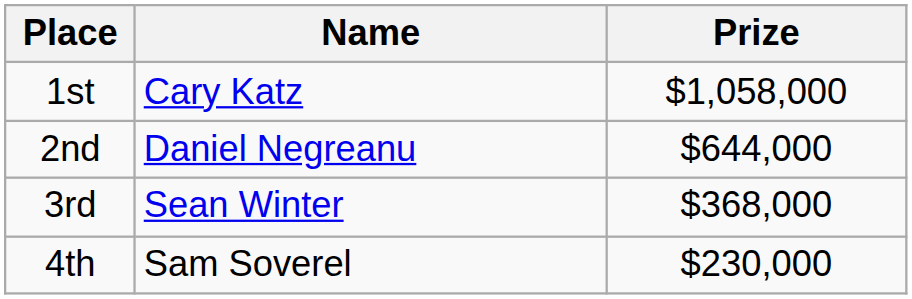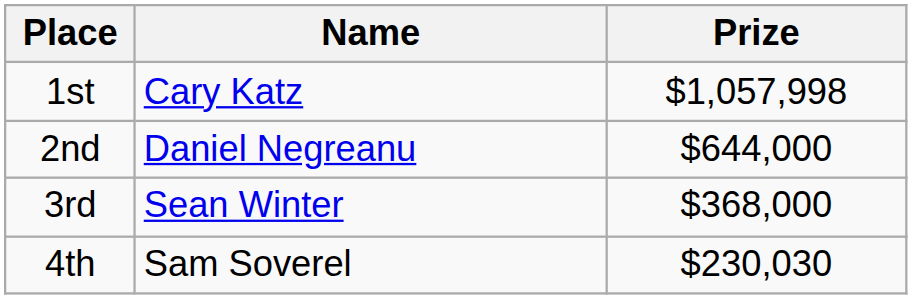1st | Prize: $1,058,000 -> $1,057,998
4th | Prize: $230,000 -> $230,030
